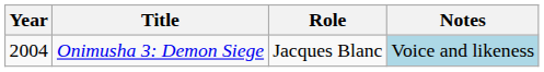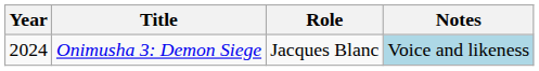Onimusha 3: Demon Siege | Year: 2004 -> 2024
